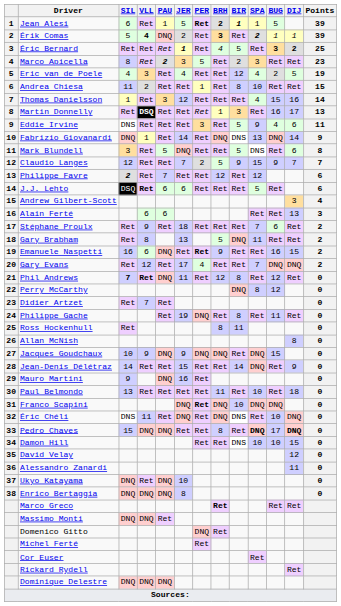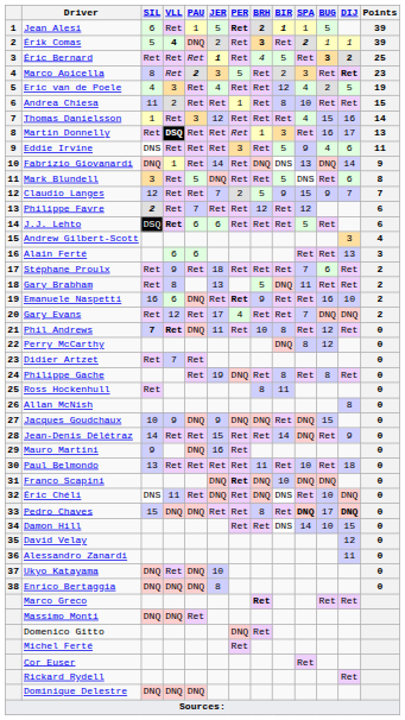Marco Apicella | DIJ: normal -> bold
Emanuele Naspetti | DIJ: 15 -> 10
Phil Andrews | BRH: 12 -> 10
Philippe Gache | BUG: 11 -> 8
Damon Hill | SPA: 10 -> 14
